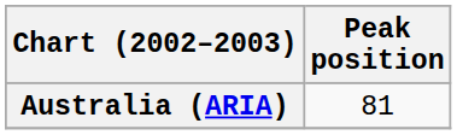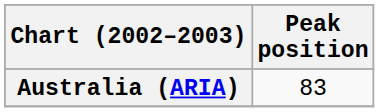Australia (ARIA) | Peak position: 81 -> 83
